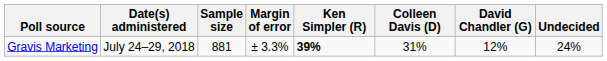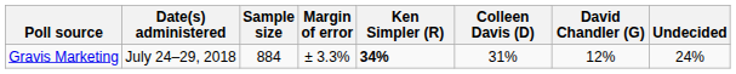Gravis Marketing | Sample size: 881 -> 884
Gravis Marketing | Ken Simpler (R): 39% -> 34%
